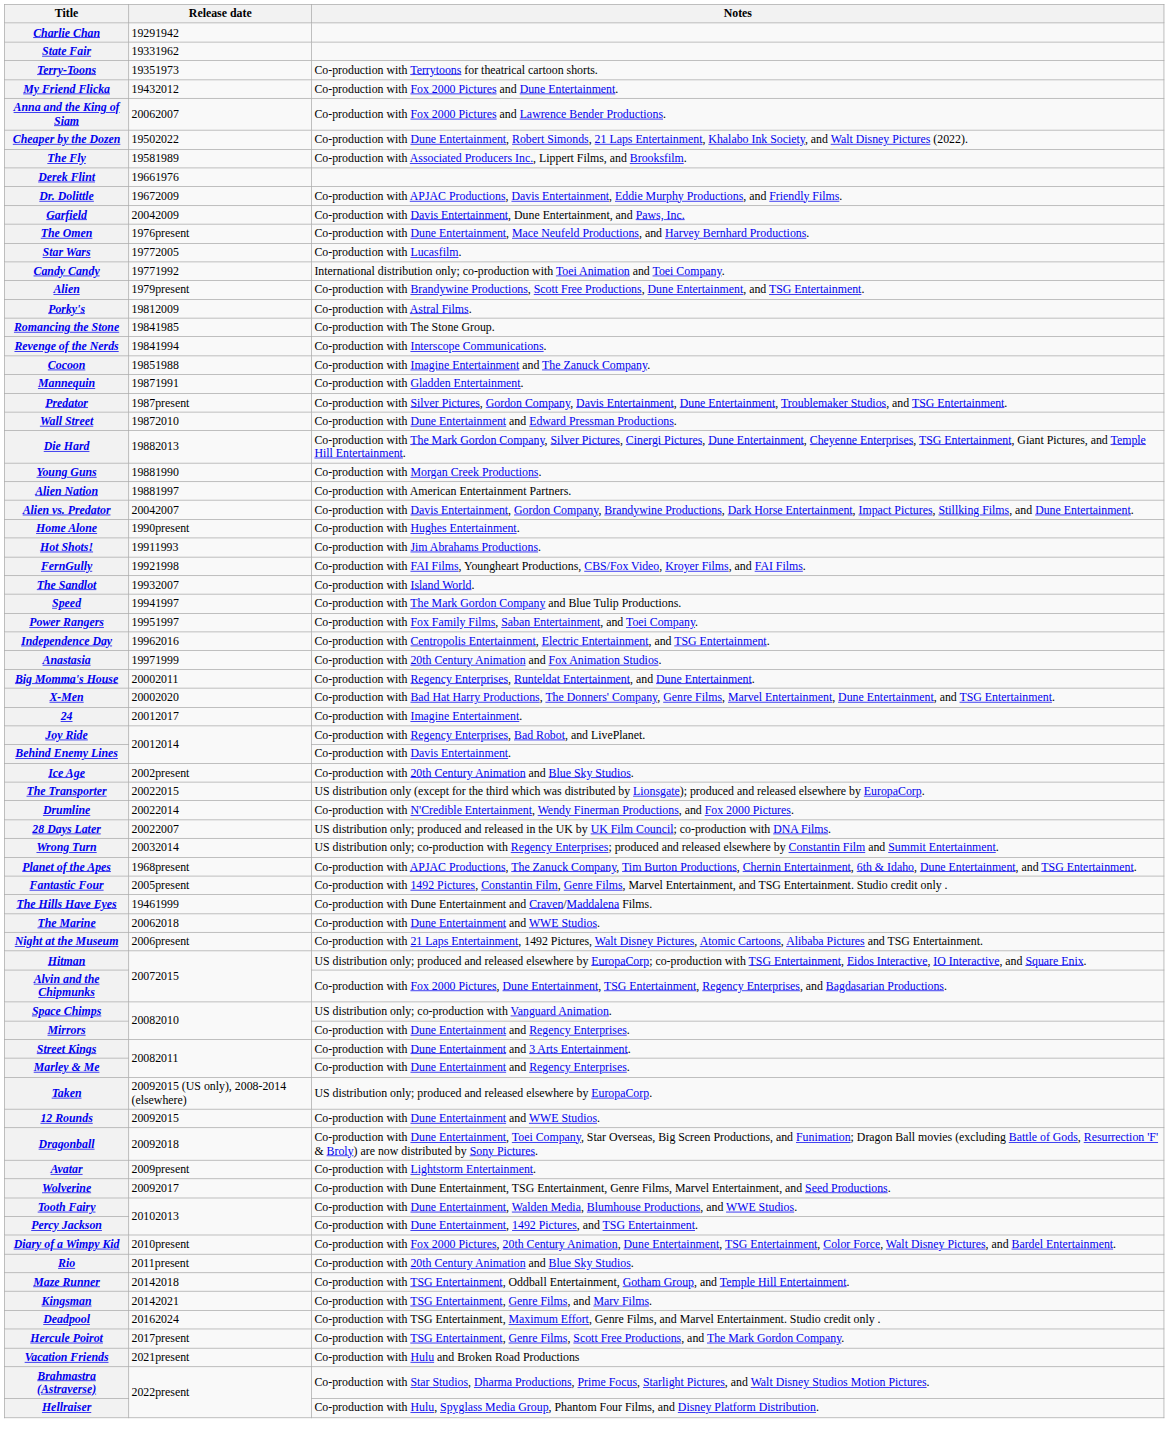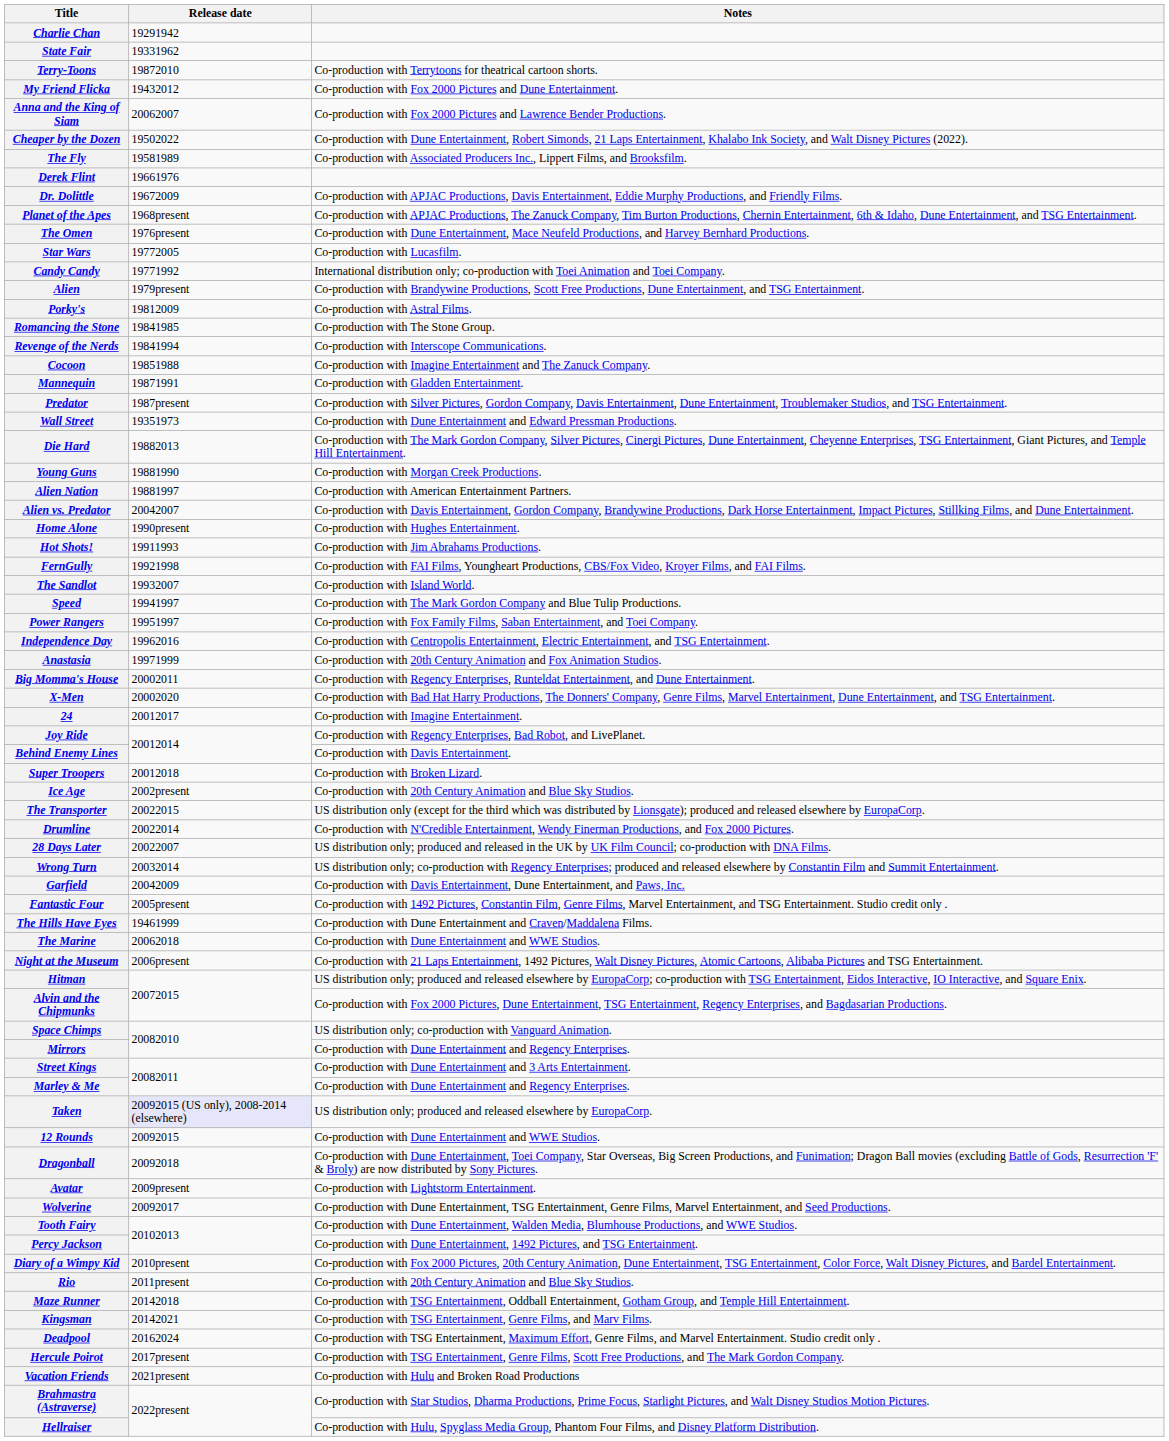Terry-Toons | Release date: 19351973 -> 19872010
rows swapped: Planet of the Apes <-> Garfield
Wall Street | Release date: 19872010 -> 19351973
+ row: Super Troopers | 20012018 | Co-production with Broken Lizard.
Taken | Release date: no background -> lavender background
